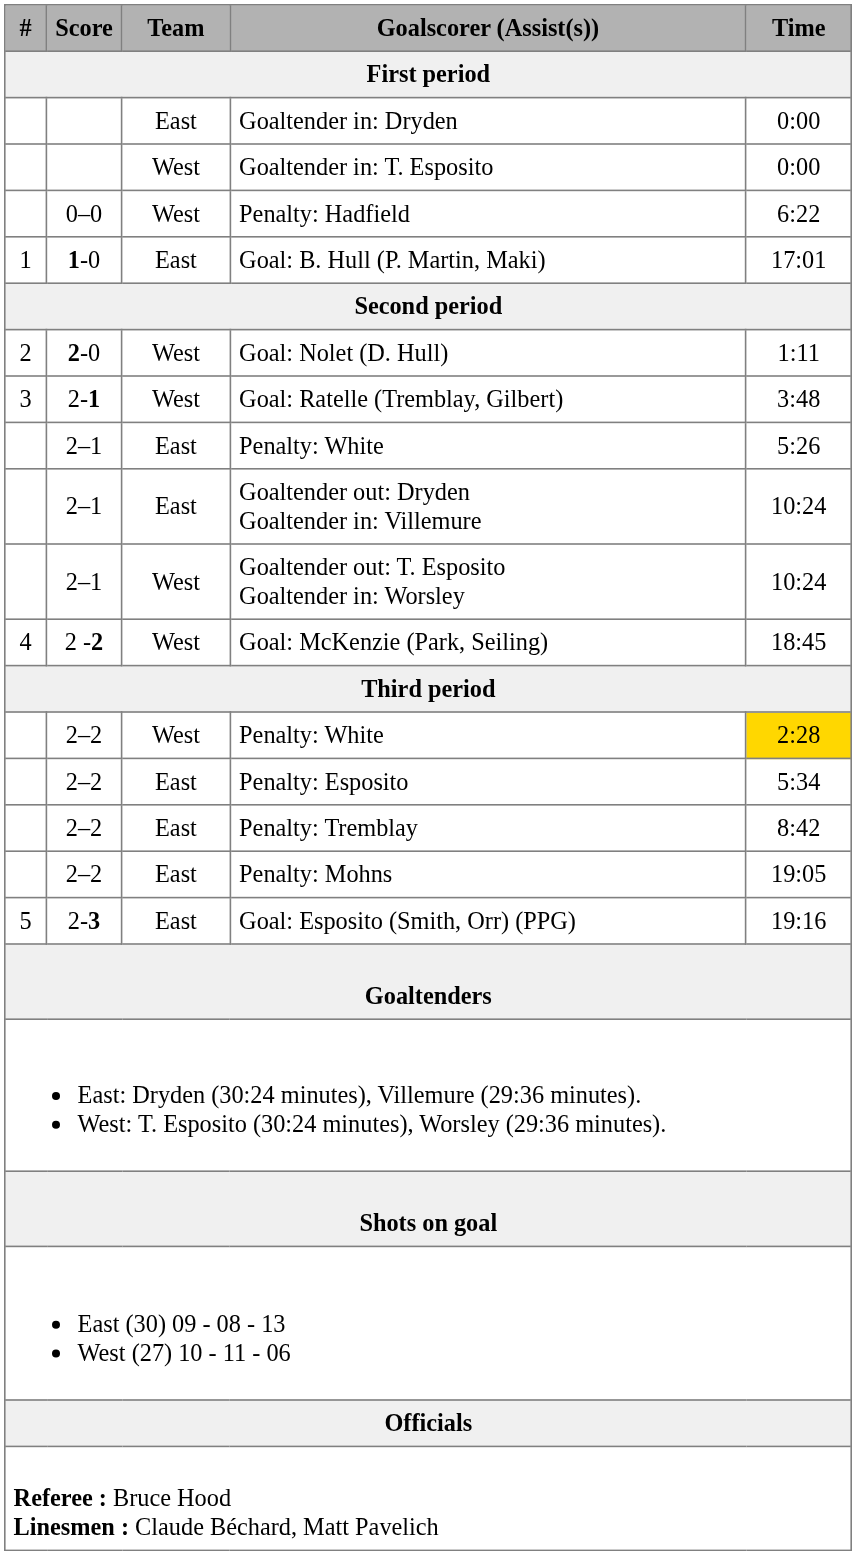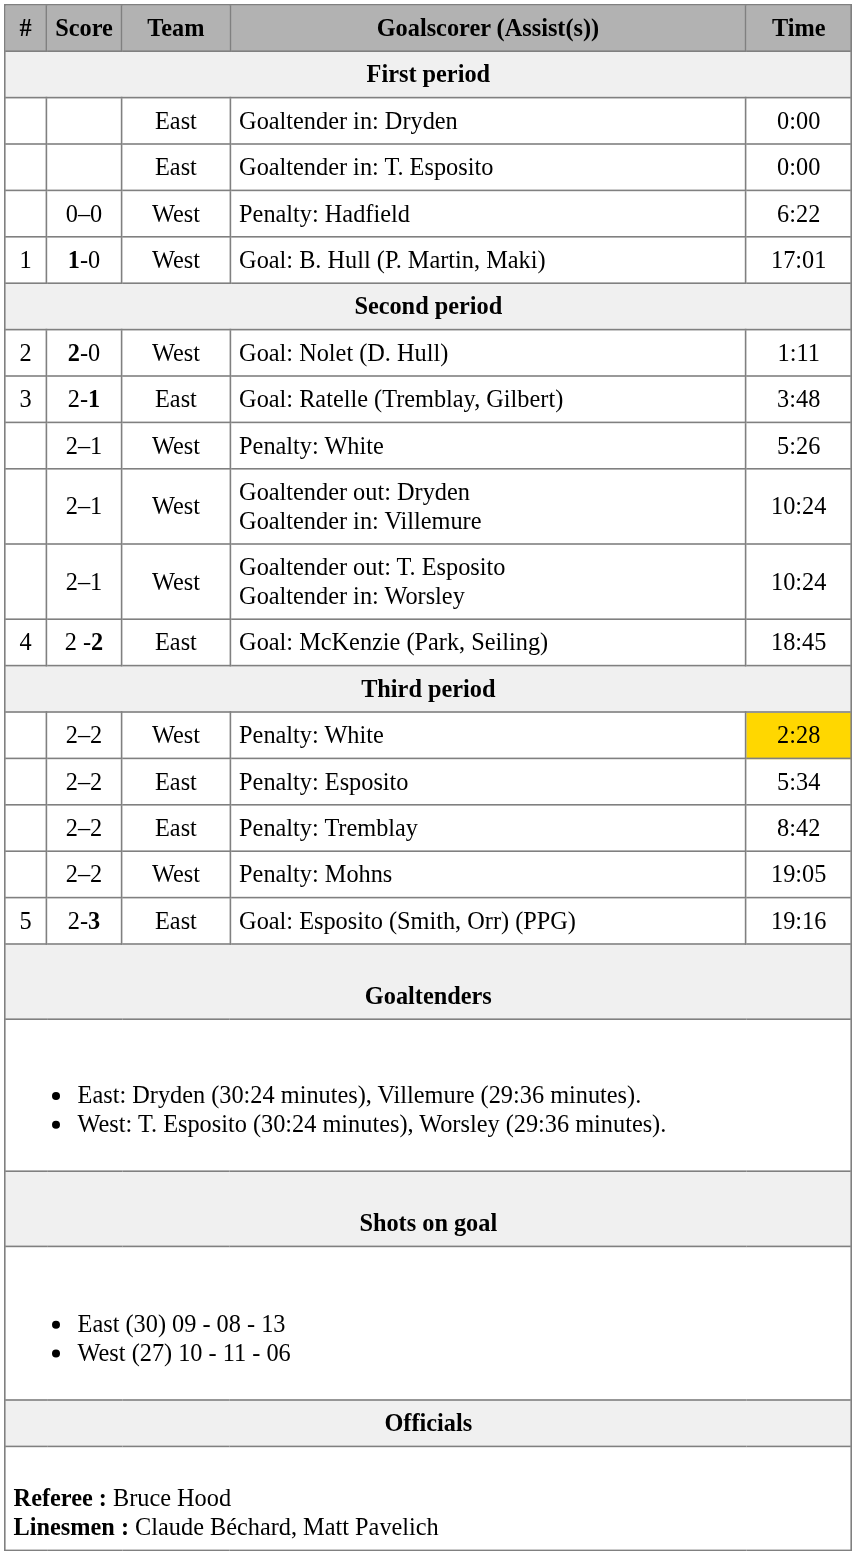Goaltender in: T. Esposito | Team: West -> East
Goal: B. Hull (P. Martin, Maki) | Team: East -> West
Goal: Ratelle (Tremblay, Gilbert) | Team: West -> East
2–1 / Penalty: White | Team: East -> West
Goaltender out: Dryden Goaltender in: Villemure | Team: East -> West
Goal: McKenzie (Park, Seiling) | Team: West -> East
Penalty: Mohns | Team: East -> West
